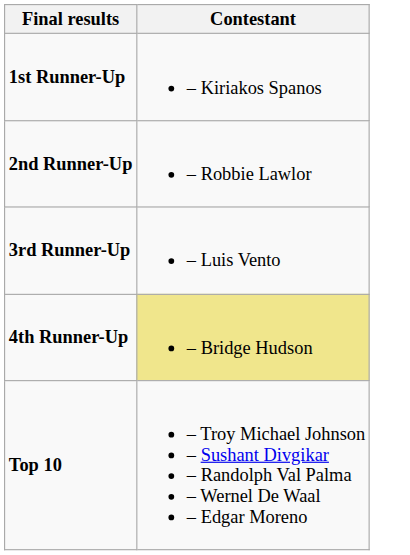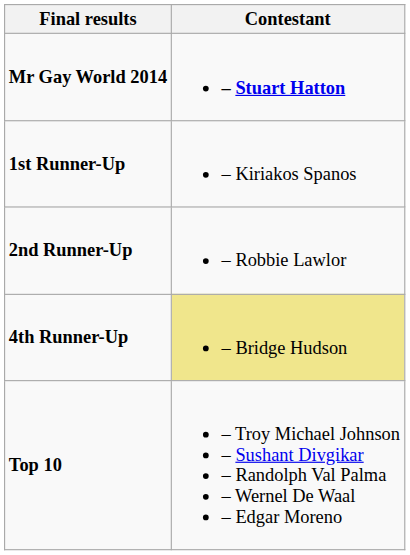+ row: Mr Gay World 2014 | – Stuart Hatton
- row: 3rd Runner-Up | – Luis Vento
